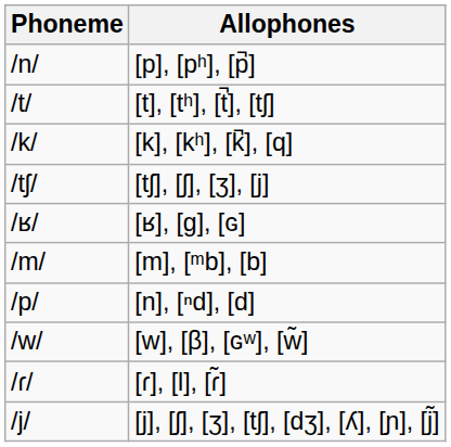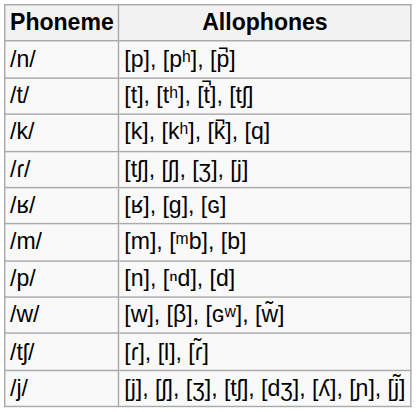[tʃ], [ʃ], [ʒ], [j] | Phoneme: /tʃ/ -> /ɾ/
[ɾ], [l], [ɾ̃] | Phoneme: /ɾ/ -> /tʃ/
